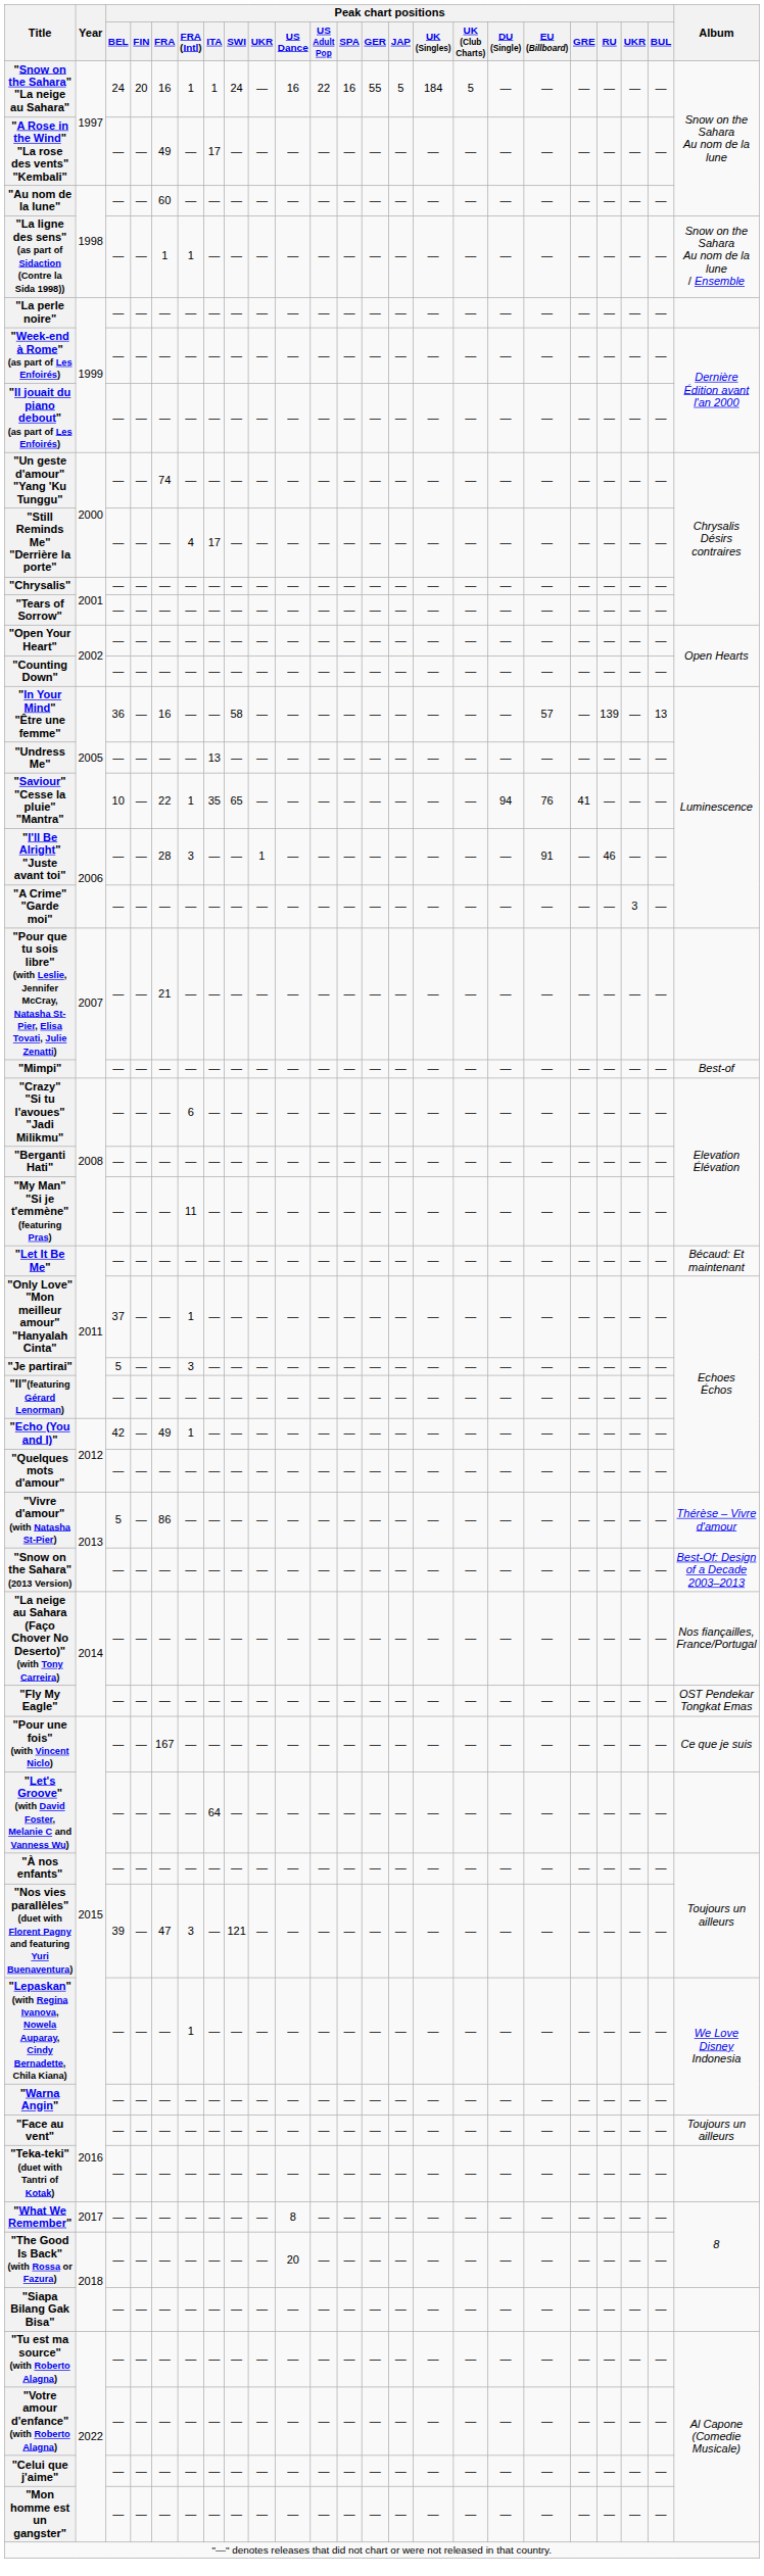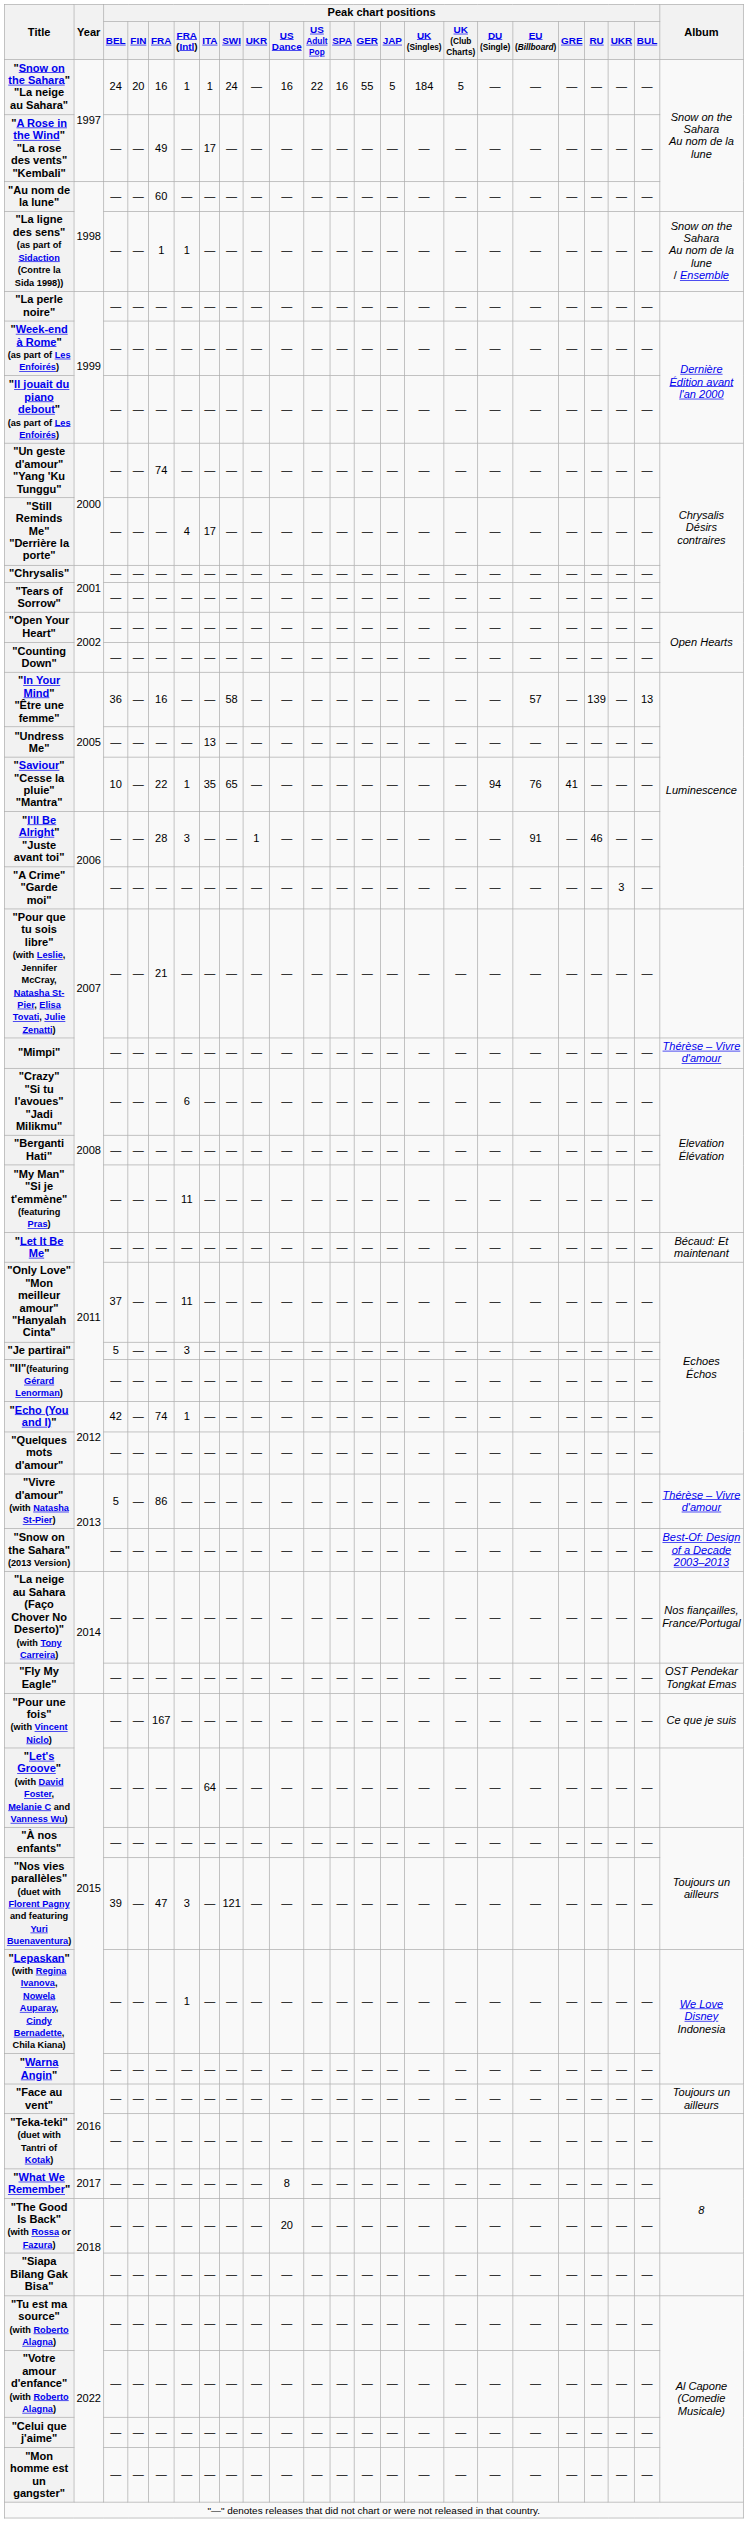"Mimpi" | Album: Best-of -> Thérèse – Vivre d'amour
"Only Love" "Mon meilleur amour" "Hanyalah Cinta" | Peak chart positions / FRA (Intl): 1 -> 11
"Echo (You and I)" | Peak chart positions / FRA: 49 -> 74
